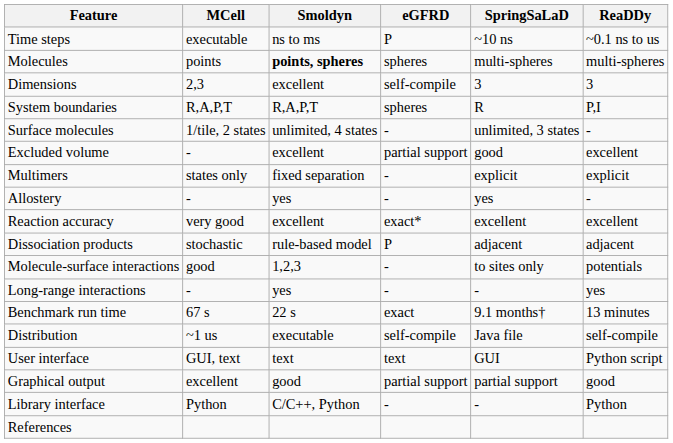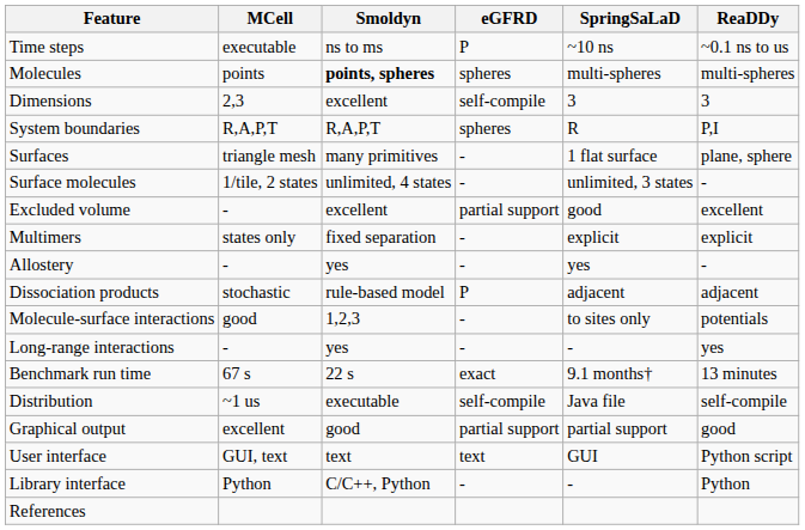+ row: Surfaces | triangle mesh | many primitives | - | 1 flat surface | plane, sphere
- row: Reaction accuracy | very good | excellent | exact* | excellent | excellent
rows swapped: User interface <-> Graphical output
